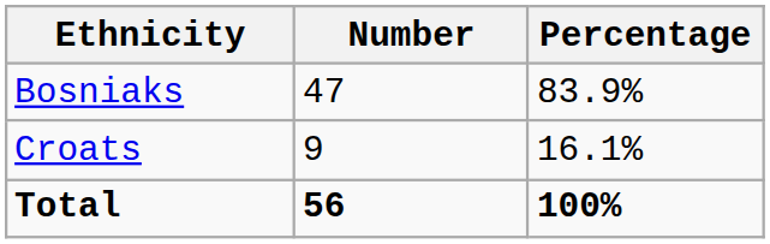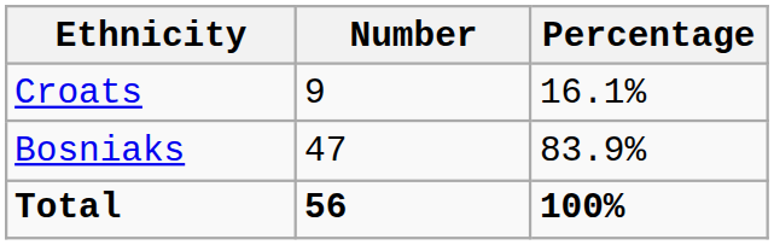rows swapped: Bosniaks <-> Croats
